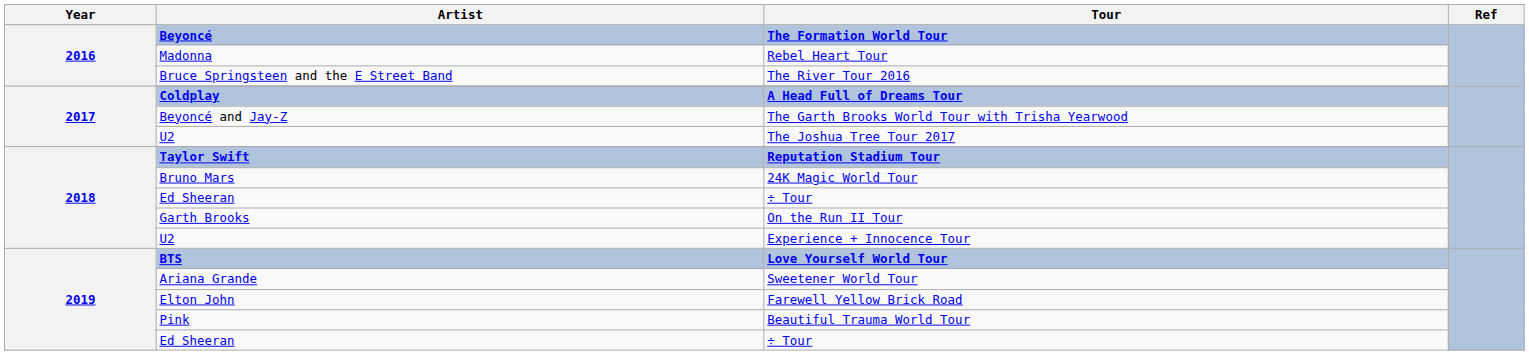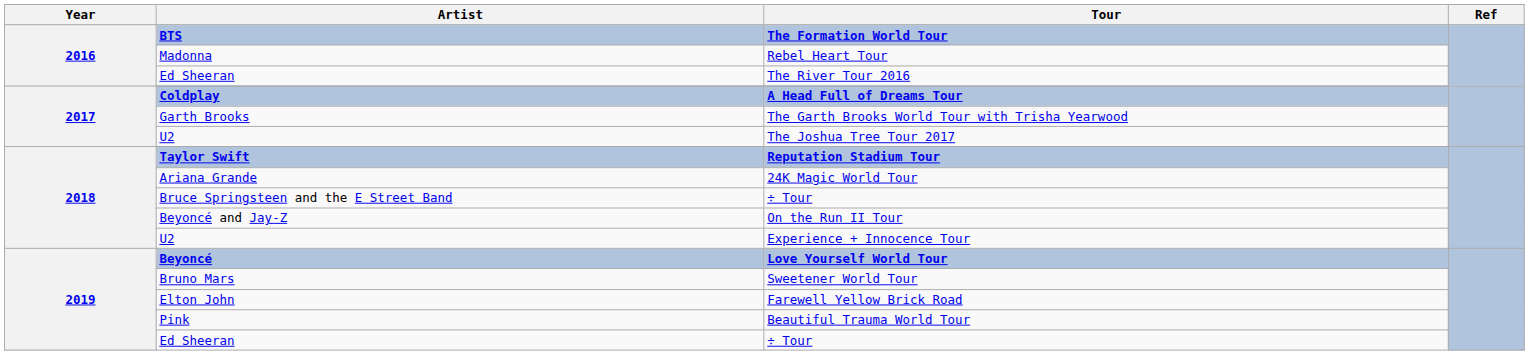The Formation World Tour | Artist: Beyoncé -> BTS
The River Tour 2016 | Artist: Bruce Springsteen and the E Street Band -> Ed Sheeran
The Garth Brooks World Tour with Trisha Yearwood | Artist: Beyoncé and Jay-Z -> Garth Brooks
24K Magic World Tour | Artist: Bruno Mars -> Ariana Grande
2018 / ÷ Tour | Artist: Ed Sheeran -> Bruce Springsteen and the E Street Band
On the Run II Tour | Artist: Garth Brooks -> Beyoncé and Jay-Z
Love Yourself World Tour | Artist: BTS -> Beyoncé
Sweetener World Tour | Artist: Ariana Grande -> Bruno Mars
